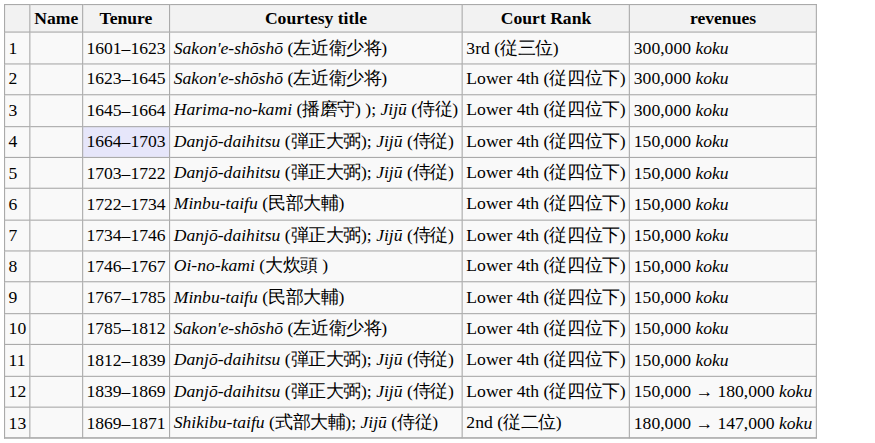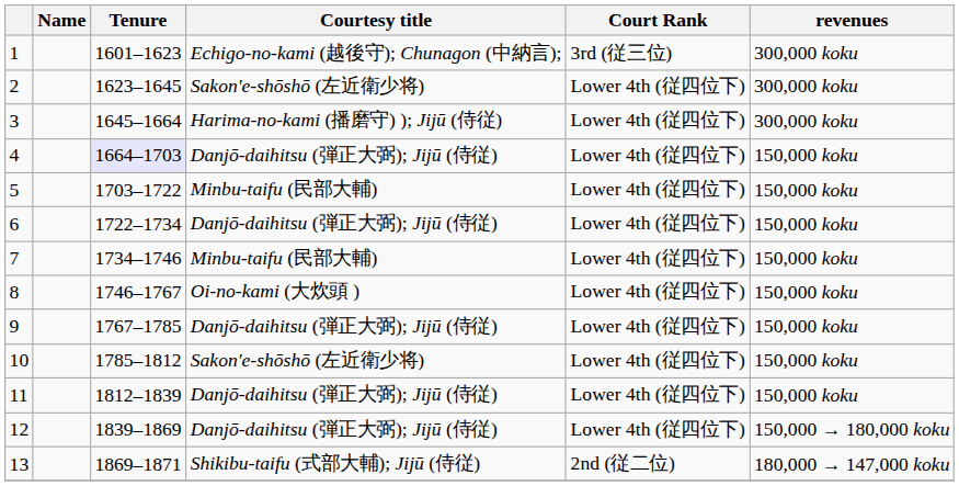1 | Courtesy title: Sakon'e-shōshō (左近衛少将) -> Echigo-no-kami (越後守); Chunagon (中納言);
5 | Courtesy title: Danjō-daihitsu (弾正大弼); Jijū (侍従) -> Minbu-taifu (民部大輔)
6 | Courtesy title: Minbu-taifu (民部大輔) -> Danjō-daihitsu (弾正大弼); Jijū (侍従)
7 | Courtesy title: Danjō-daihitsu (弾正大弼); Jijū (侍従) -> Minbu-taifu (民部大輔)
9 | Courtesy title: Minbu-taifu (民部大輔) -> Danjō-daihitsu (弾正大弼); Jijū (侍従)
